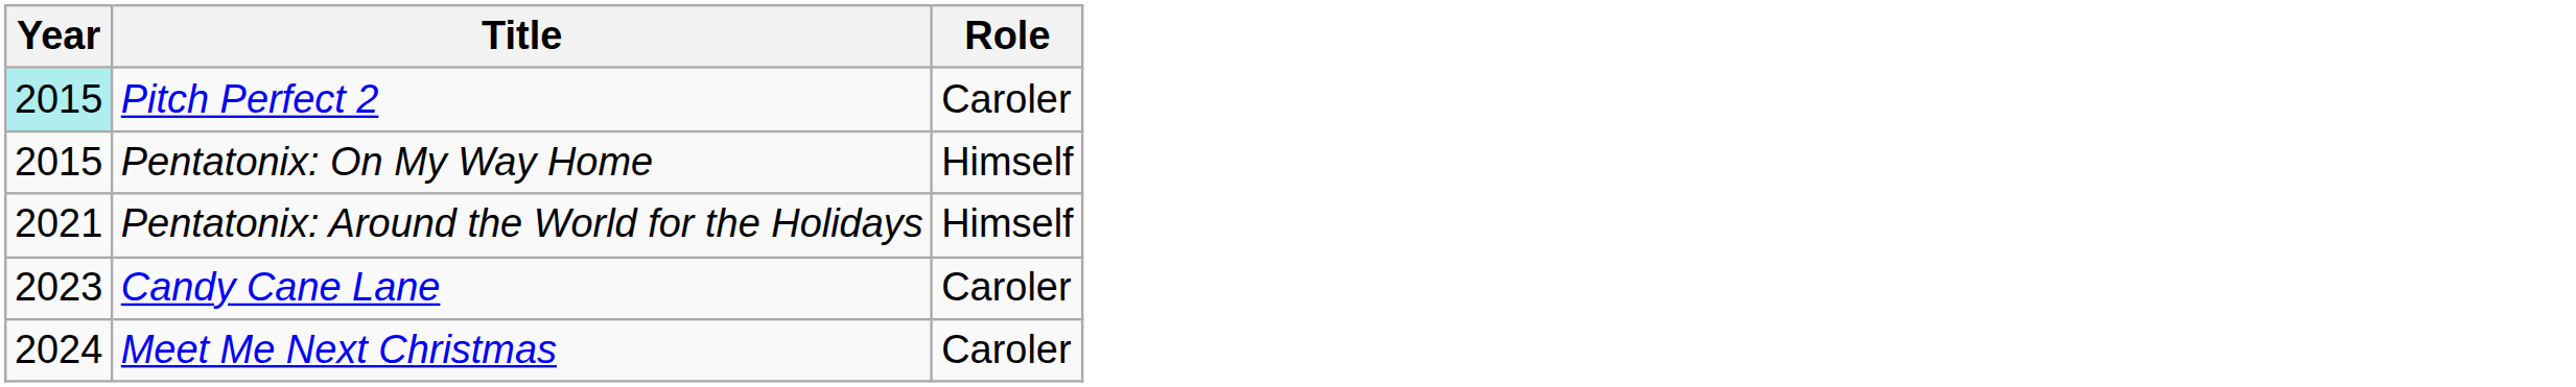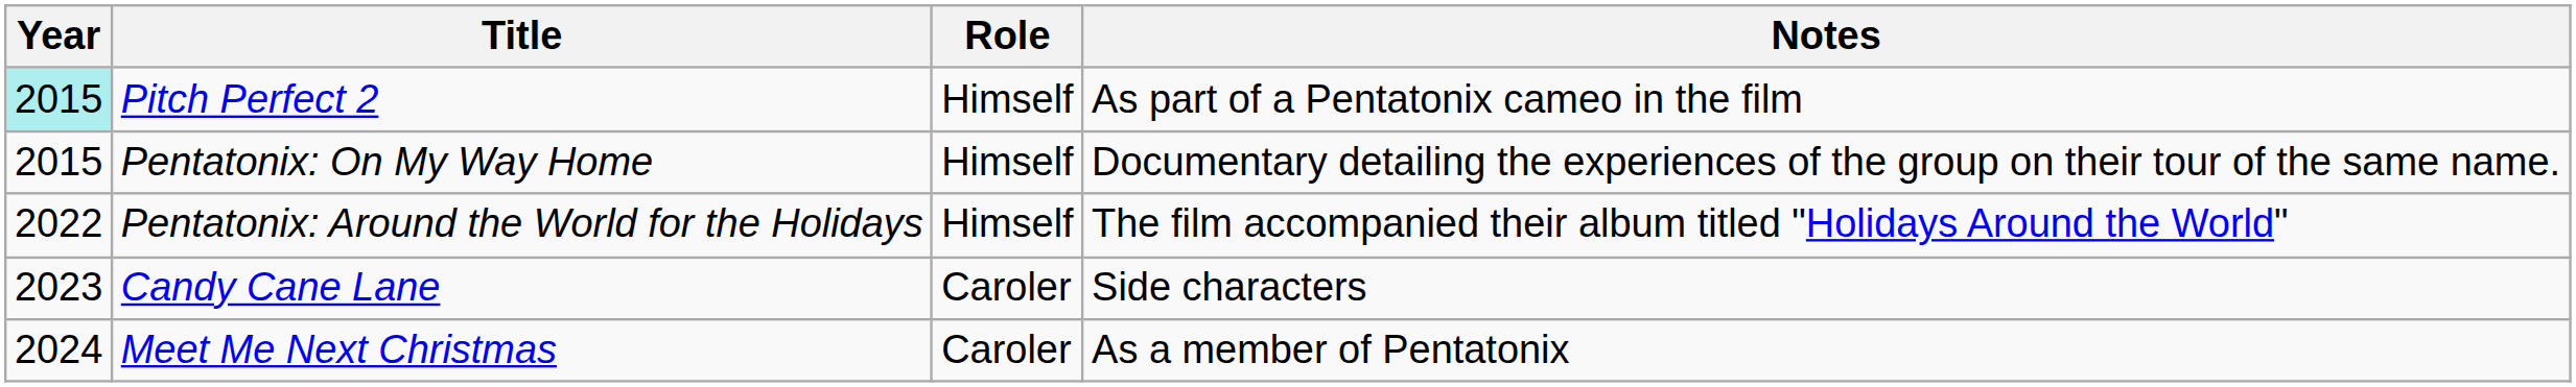+ column: Notes | As part of a Pentatonix cameo in the film | Documentary detailing the experiences of the group on their tour of the same name. | The film accompanied their album titled "Holidays Around the World" | Side characters | As a member of Pentatonix
Pitch Perfect 2 | Role: Caroler -> Himself
Pentatonix: Around the World for the Holidays | Year: 2021 -> 2022
